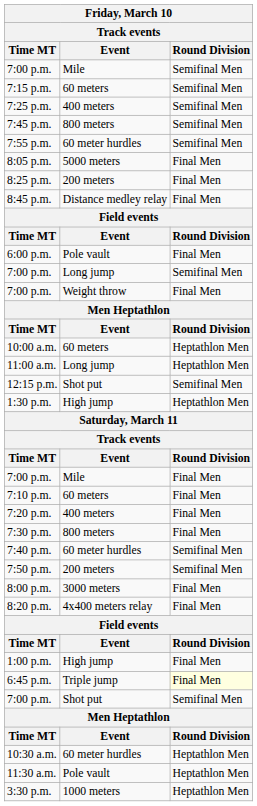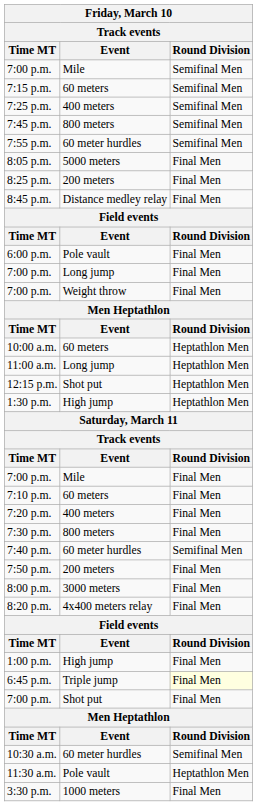7:00 p.m. / Long jump | Round Division: Semifinal Men -> Final Men
12:15 p.m. | Round Division: Semifinal Men -> Heptathlon Men
7:50 p.m. | Round Division: Semifinal Men -> Final Men
7:00 p.m. / Shot put | Round Division: Semifinal Men -> Final Men
10:30 a.m. | Round Division: Heptathlon Men -> Semifinal Men
3:30 p.m. | Round Division: Heptathlon Men -> Final Men
